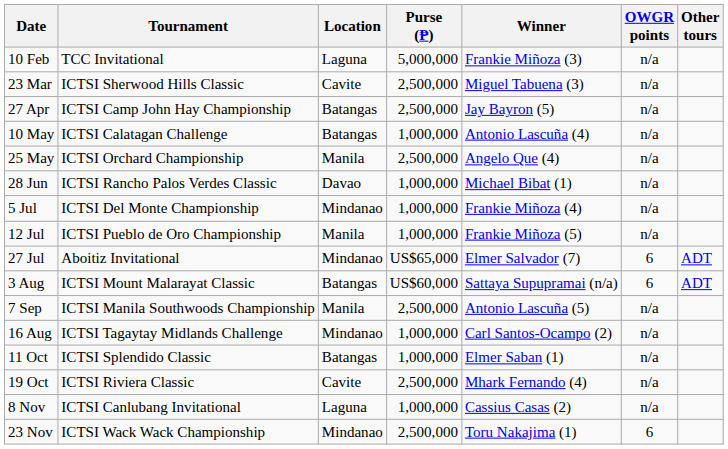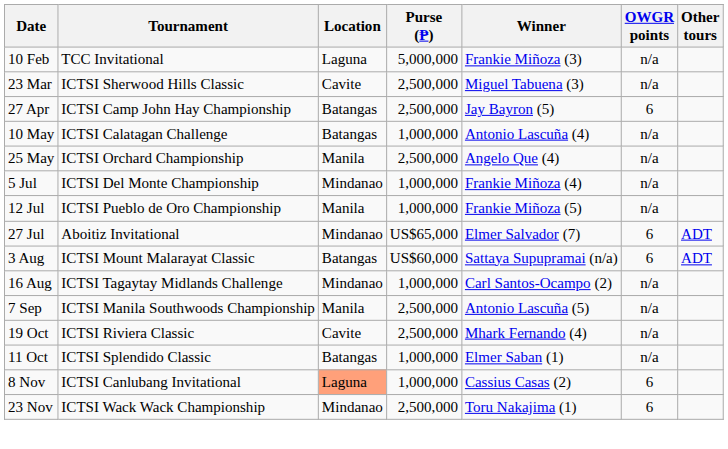27 Apr | OWGR points: n/a -> 6
- row: 28 Jun | ICTSI Rancho Palos Verdes Classic | Davao | 1,000,000 | Michael Bibat (1) | n/a
rows swapped: 16 Aug <-> 7 Sep
rows swapped: 11 Oct <-> 19 Oct
8 Nov | Location: no background -> lightsalmon background
8 Nov | OWGR points: n/a -> 6
